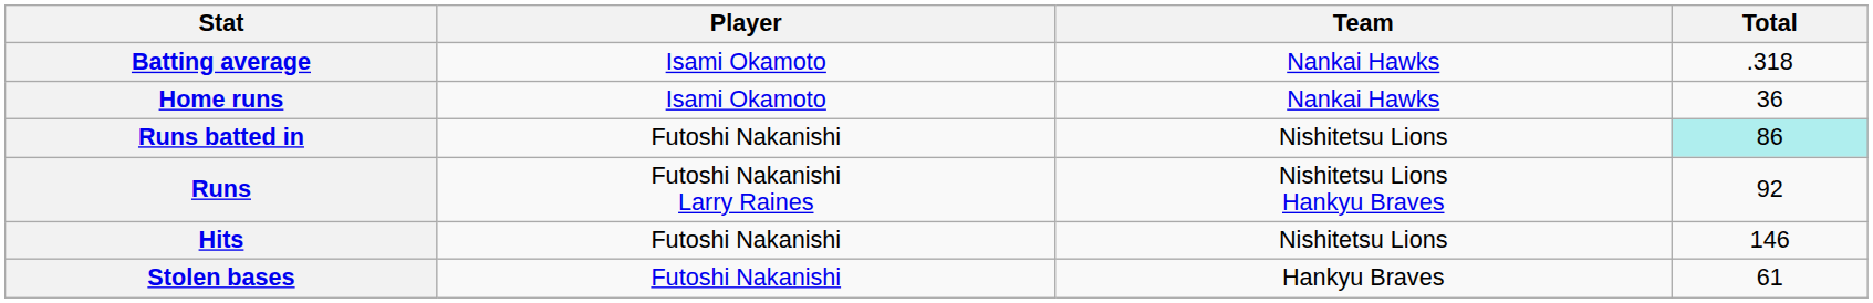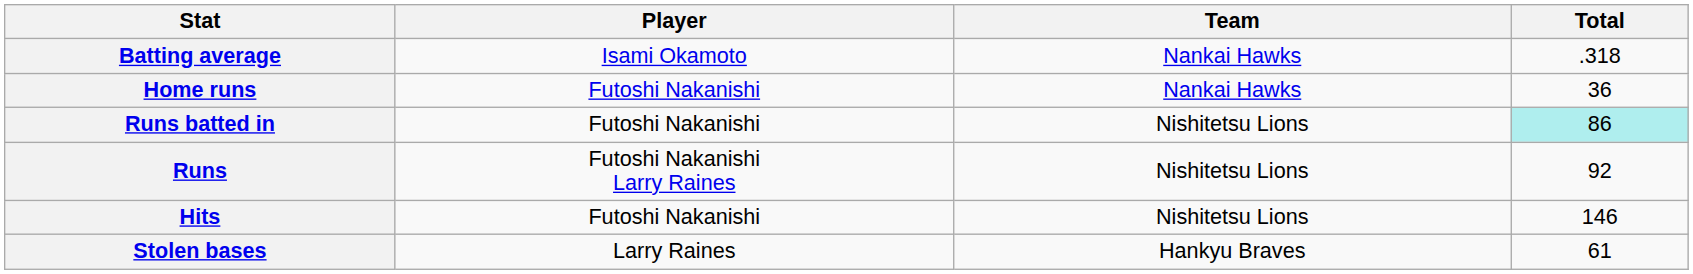Home runs | Player: Isami Okamoto -> Futoshi Nakanishi
Runs | Team: Nishitetsu Lions Hankyu Braves -> Nishitetsu Lions
Stolen bases | Player: Futoshi Nakanishi -> Larry Raines
